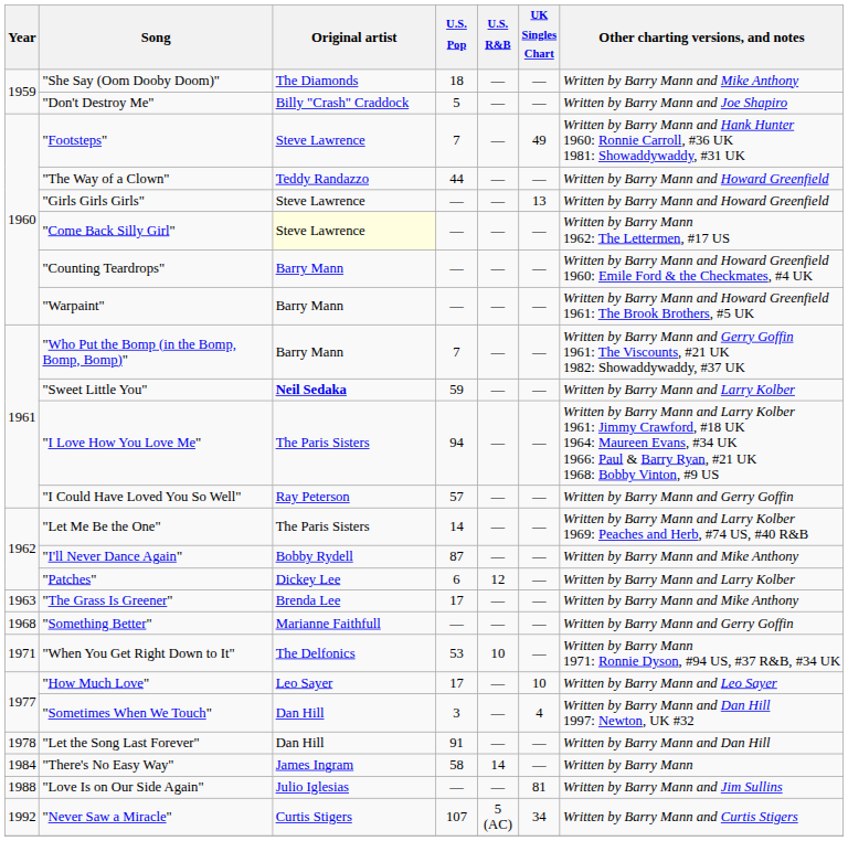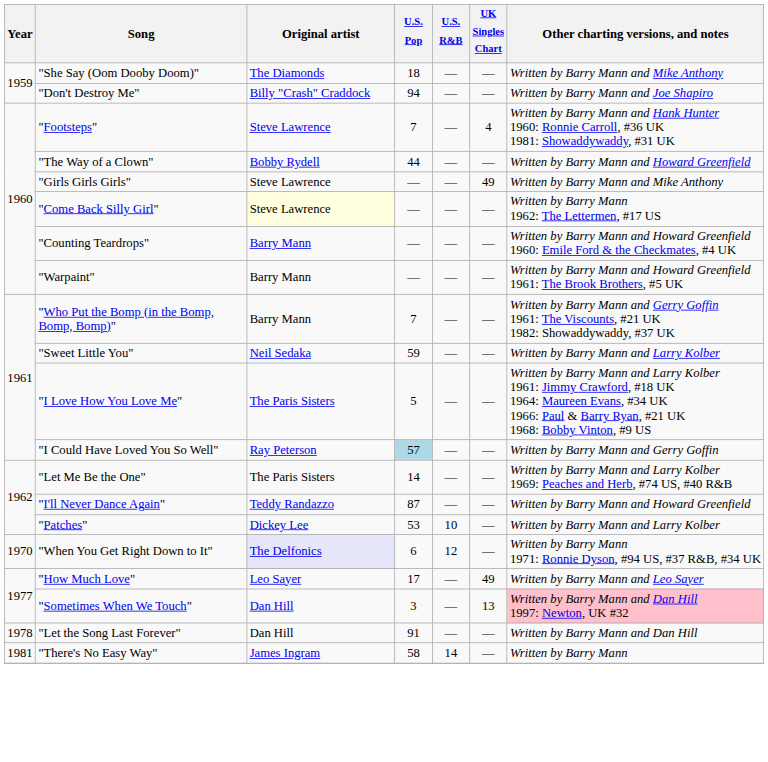"Don't Destroy Me" | U.S. Pop: 5 -> 94
"Footsteps" | UK Singles Chart: 49 -> 4
"The Way of a Clown" | Original artist: Teddy Randazzo -> Bobby Rydell
"Girls Girls Girls" | UK Singles Chart: 13 -> 49
"Girls Girls Girls" | Other charting versions, and notes: Written by Barry Mann and Howard Greenfield -> Written by Barry Mann and Mike Anthony
"Sweet Little You" | Original artist: bold -> normal
"I Love How You Love Me" | U.S. Pop: 94 -> 5
"I Could Have Loved You So Well" | U.S. Pop: no background -> lightblue background
"I'll Never Dance Again" | Original artist: Bobby Rydell -> Teddy Randazzo
"I'll Never Dance Again" | Other charting versions, and notes: Written by Barry Mann and Mike Anthony -> Written by Barry Mann and Howard Greenfield
"Patches" | U.S. Pop: 6 -> 53
"Patches" | U.S. R&B: 12 -> 10
- row: 1963 | "The Grass Is Greener" | Brenda Lee | 17 | — | — | Written by Barry Mann and Mike Anthony
- row: 1968 | "Something Better" | Marianne Faithfull | — | — | — | Written by Barry Mann and Gerry Goffin
"When You Get Right Down to It" | Year: 1971 -> 1970
"When You Get Right Down to It" | Original artist: no background -> lavender background
"When You Get Right Down to It" | U.S. Pop: 53 -> 6
"When You Get Right Down to It" | U.S. R&B: 10 -> 12
"How Much Love" | UK Singles Chart: 10 -> 49
"Sometimes When We Touch" | UK Singles Chart: 4 -> 13
"Sometimes When We Touch" | Other charting versions, and notes: no background -> pink background
"There's No Easy Way" | Year: 1984 -> 1981
- row: 1988 | "Love Is on Our Side Again" | Julio Iglesias | — | — | 81 | Written by Barry Mann and Jim Sullins
- row: 1992 | "Never Saw a Miracle" | Curtis Stigers | 107 | 5 (AC) | 34 | Written by Barry Mann and Curtis Stigers
